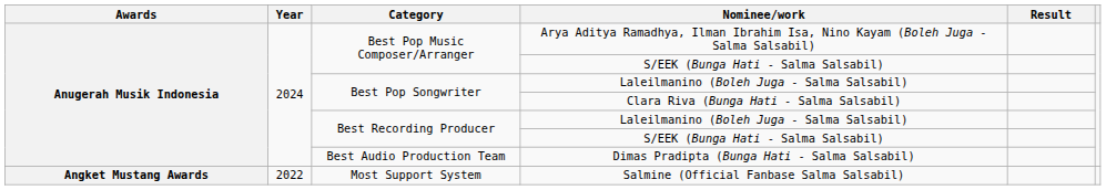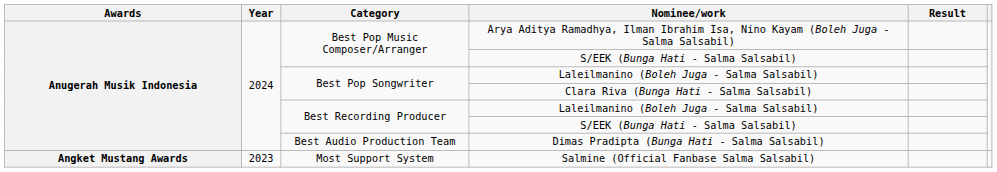Salmine (Official Fanbase Salma Salsabil) | Year: 2022 -> 2023
